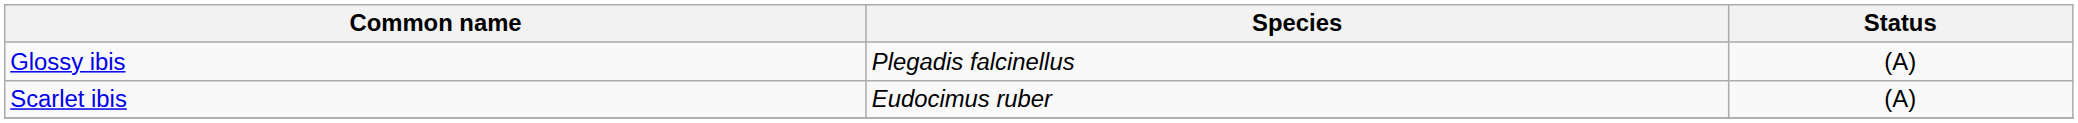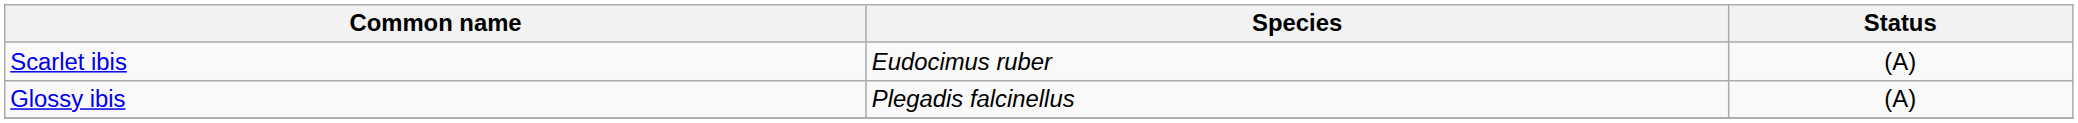rows swapped: Scarlet ibis <-> Glossy ibis
